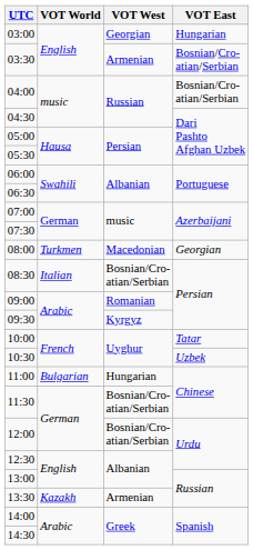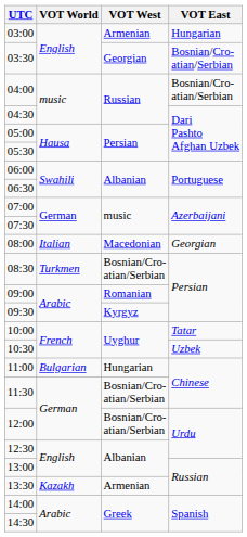03:00 | VOT West: Georgian -> Armenian
03:30 | VOT West: Armenian -> Georgian
08:00 | VOT World: Turkmen -> Italian
08:30 | VOT World: Italian -> Turkmen
